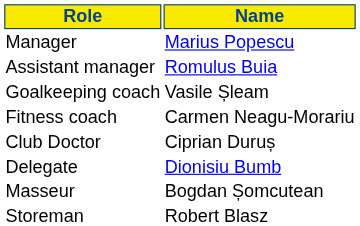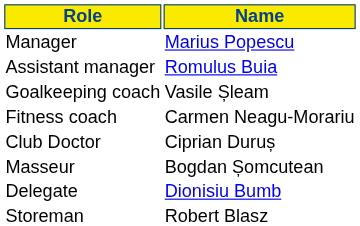rows swapped: Masseur <-> Delegate
